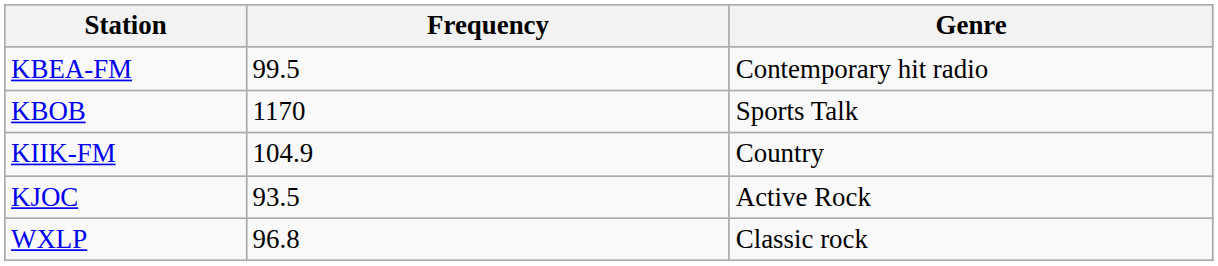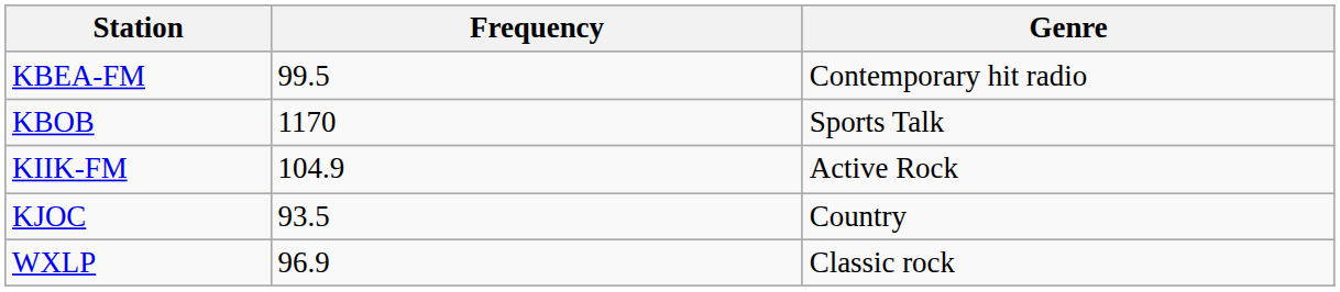KIIK-FM | Genre: Country -> Active Rock
KJOC | Genre: Active Rock -> Country
WXLP | Frequency: 96.8 -> 96.9
